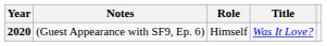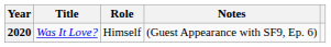columns swapped: Title <-> Notes
